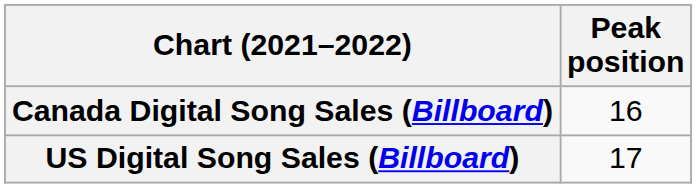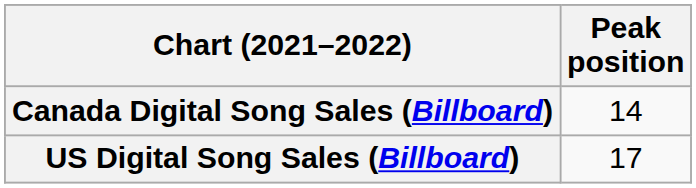Canada Digital Song Sales (Billboard) | Peak position: 16 -> 14
